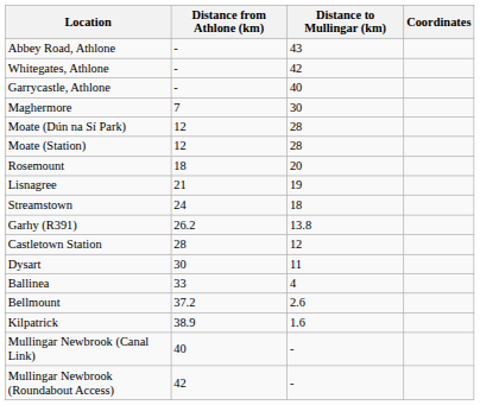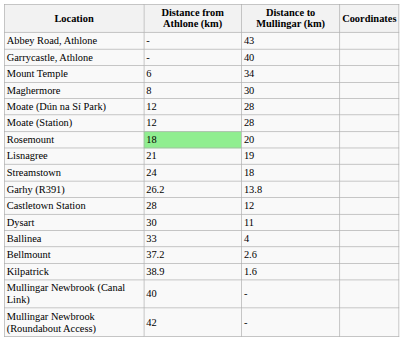- row: Whitegates, Athlone | - | 42
+ row: Mount Temple | 6 | 34
Maghermore | Distance from Athlone (km): 7 -> 8
Rosemount | Distance from Athlone (km): no background -> lightgreen background
